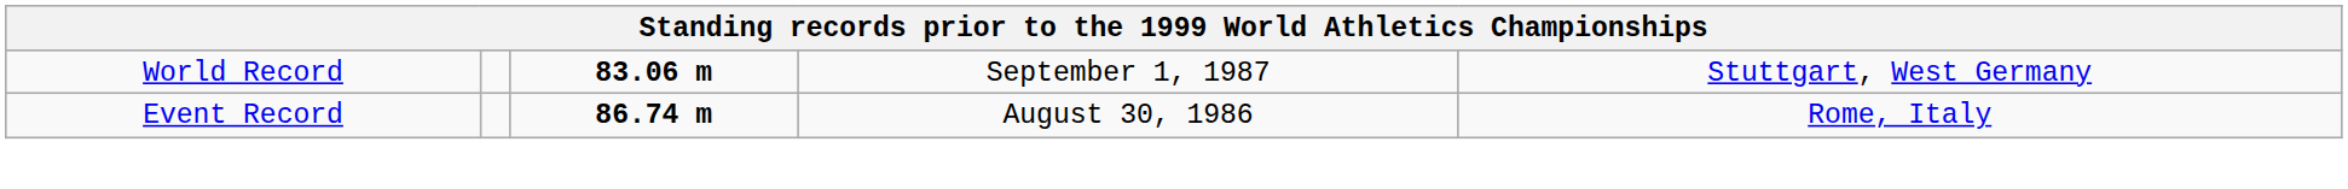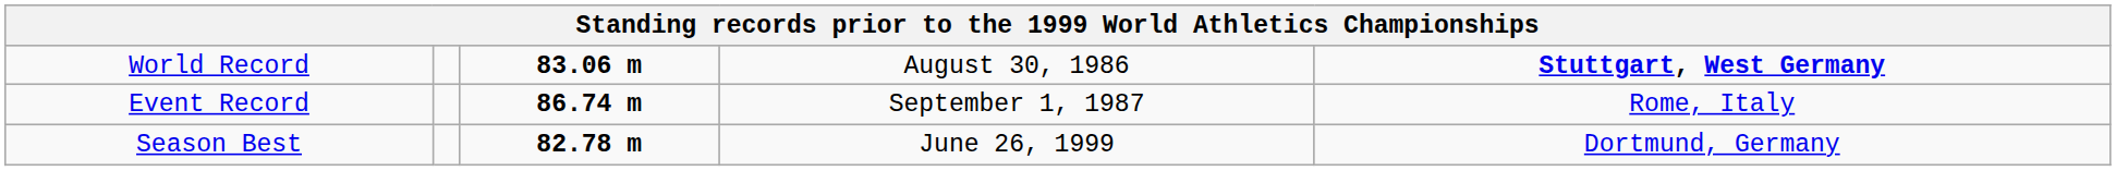World Record | column 4: September 1, 1987 -> August 30, 1986
World Record | column 5: normal -> bold
Event Record | column 4: August 30, 1986 -> September 1, 1987
+ row: Season Best | 82.78 m | June 26, 1999 | Dortmund, Germany
